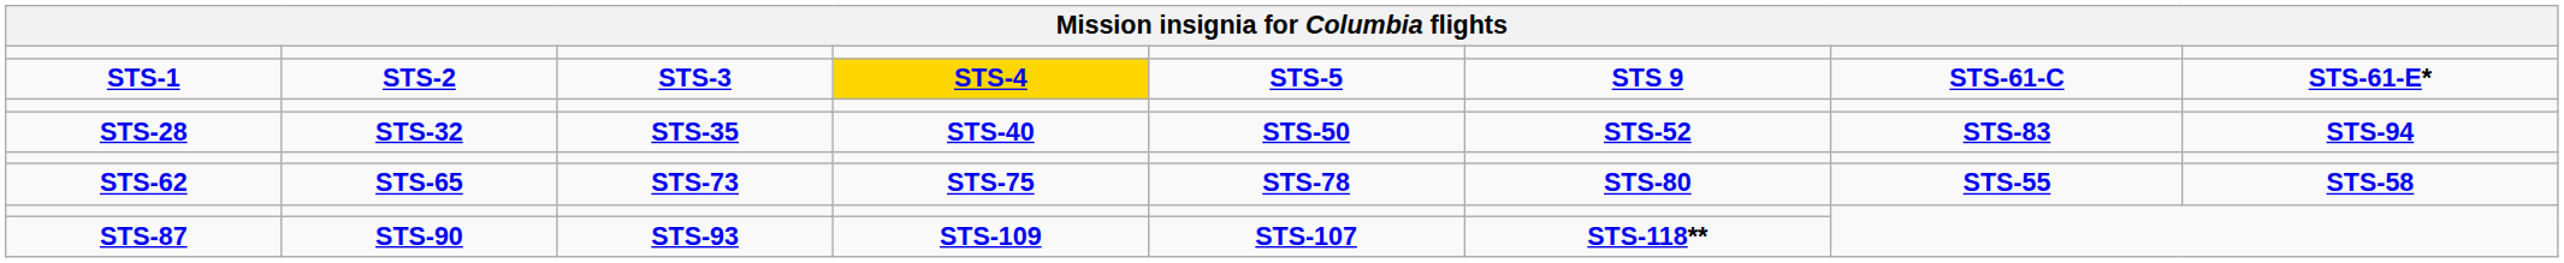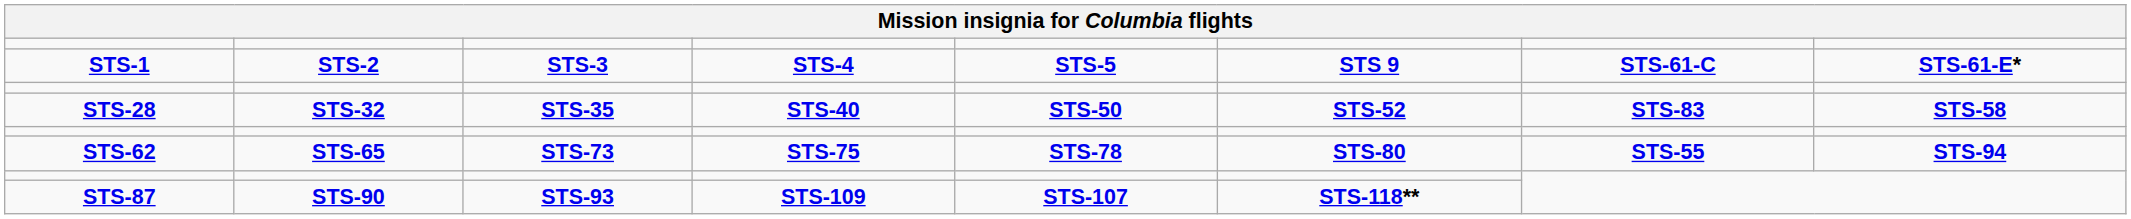STS-1 | column 4: gold background -> no background
STS-28 | column 8: STS-94 -> STS-58
STS-62 | column 8: STS-58 -> STS-94
